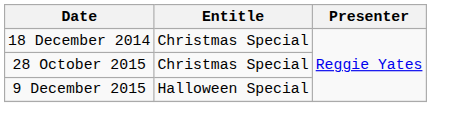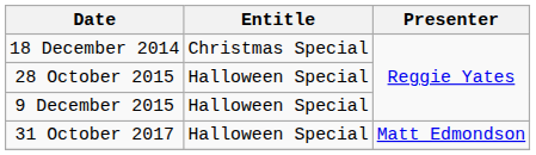28 October 2015 | Entitle: Christmas Special -> Halloween Special
+ row: 31 October 2017 | Halloween Special | Matt Edmondson
